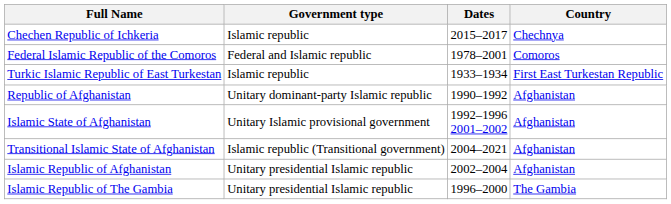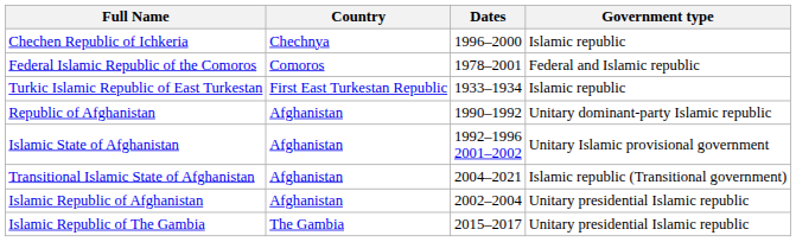columns swapped: Country <-> Government type
Chechen Republic of Ichkeria | Dates: 2015–2017 -> 1996–2000
Islamic Republic of The Gambia | Dates: 1996–2000 -> 2015–2017
